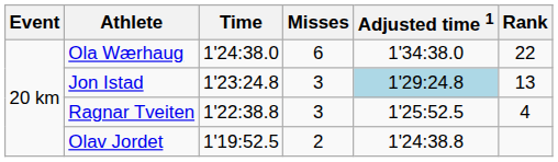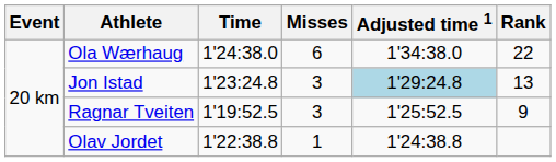Ragnar Tveiten | Time: 1'22:38.8 -> 1'19:52.5
Ragnar Tveiten | Rank: 4 -> 9
Olav Jordet | Time: 1'19:52.5 -> 1'22:38.8
Olav Jordet | Misses: 2 -> 1
